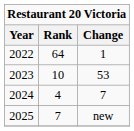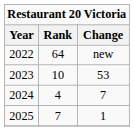2022 | Change: 1 -> new
2025 | Change: new -> 1
